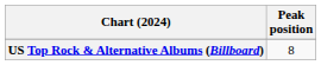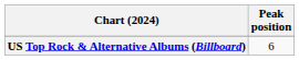US Top Rock & Alternative Albums (Billboard) | Peak position: 8 -> 6
